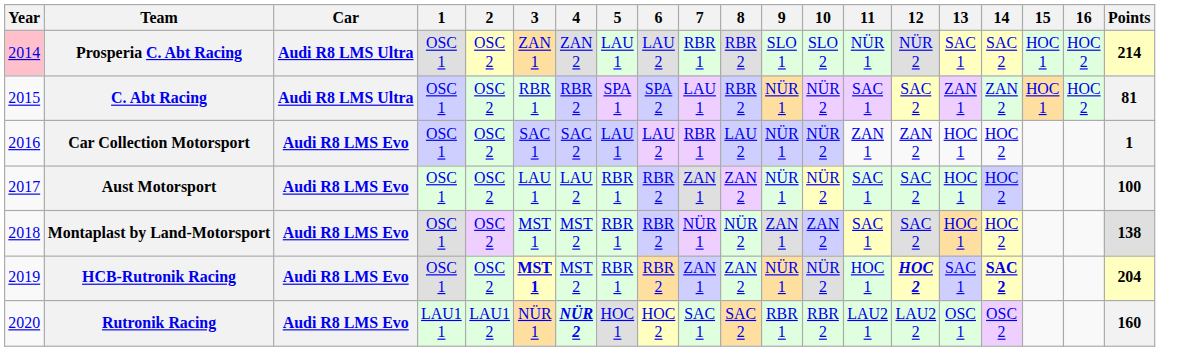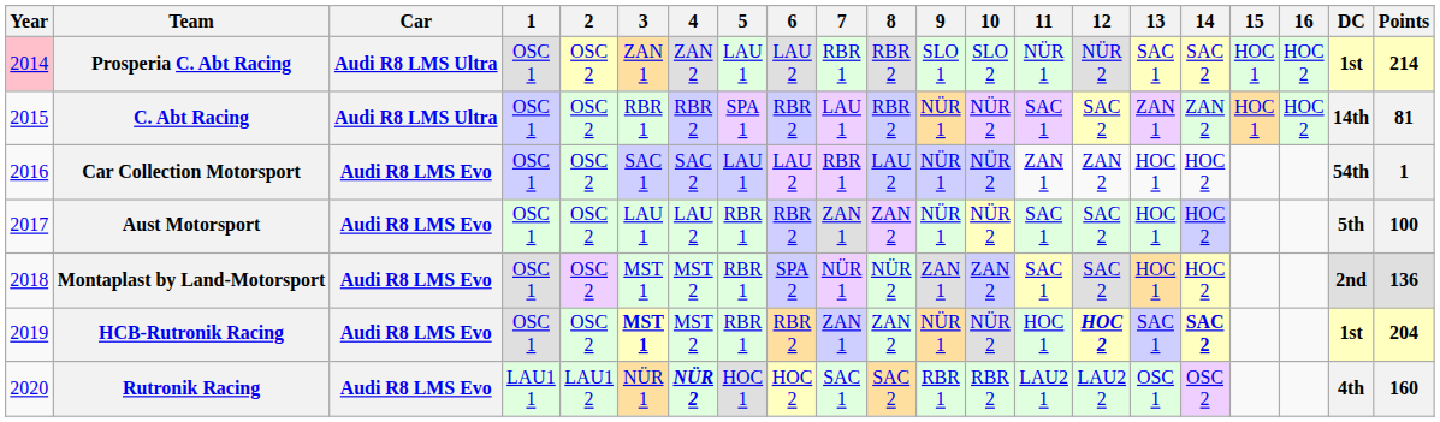+ column: DC | 1st | 14th | 54th | 5th | 2nd | 1st | 4th
C. Abt Racing | 6: SPA 2 -> RBR 2
Montaplast by Land-Motorsport | 6: RBR 2 -> SPA 2
Montaplast by Land-Motorsport | Points: 138 -> 136
